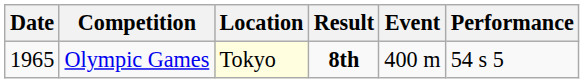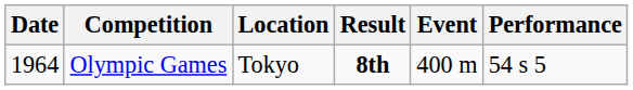Olympic Games | Date: 1965 -> 1964
Olympic Games | Location: lightyellow background -> no background
